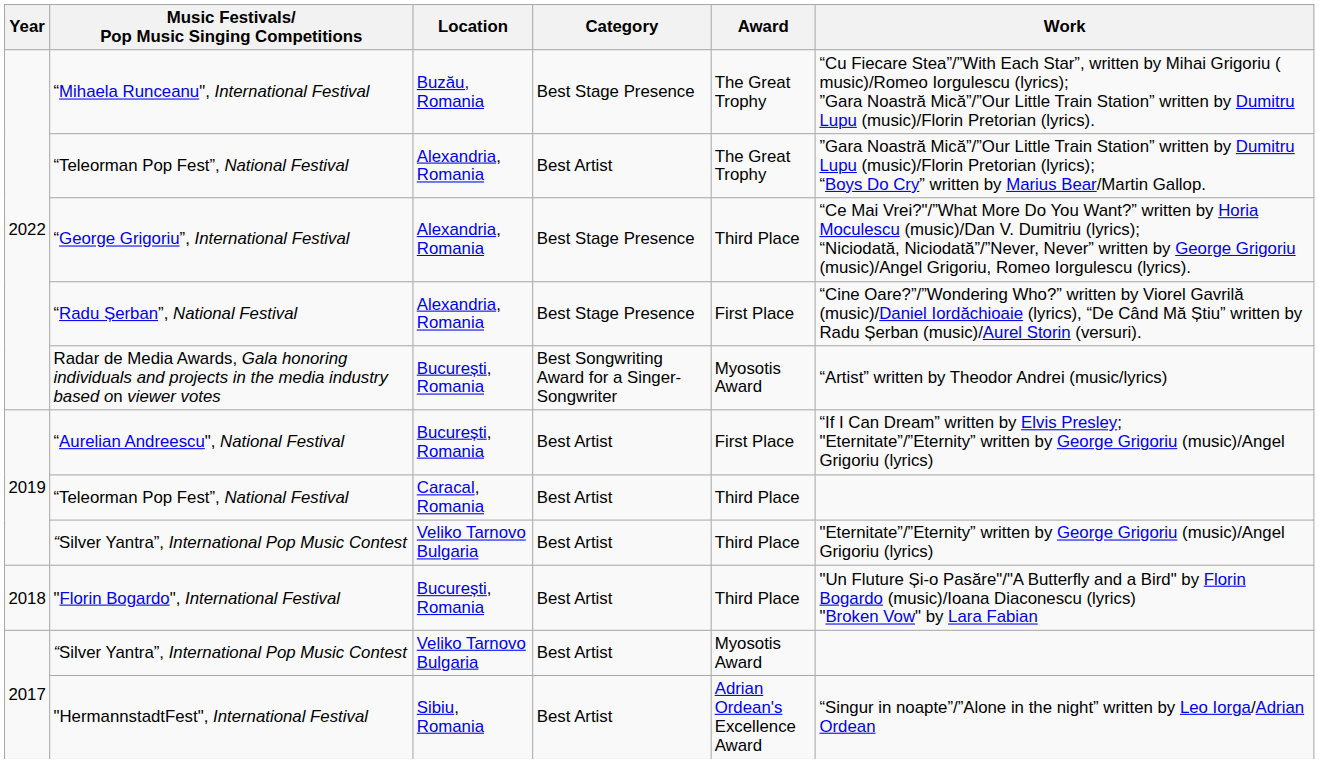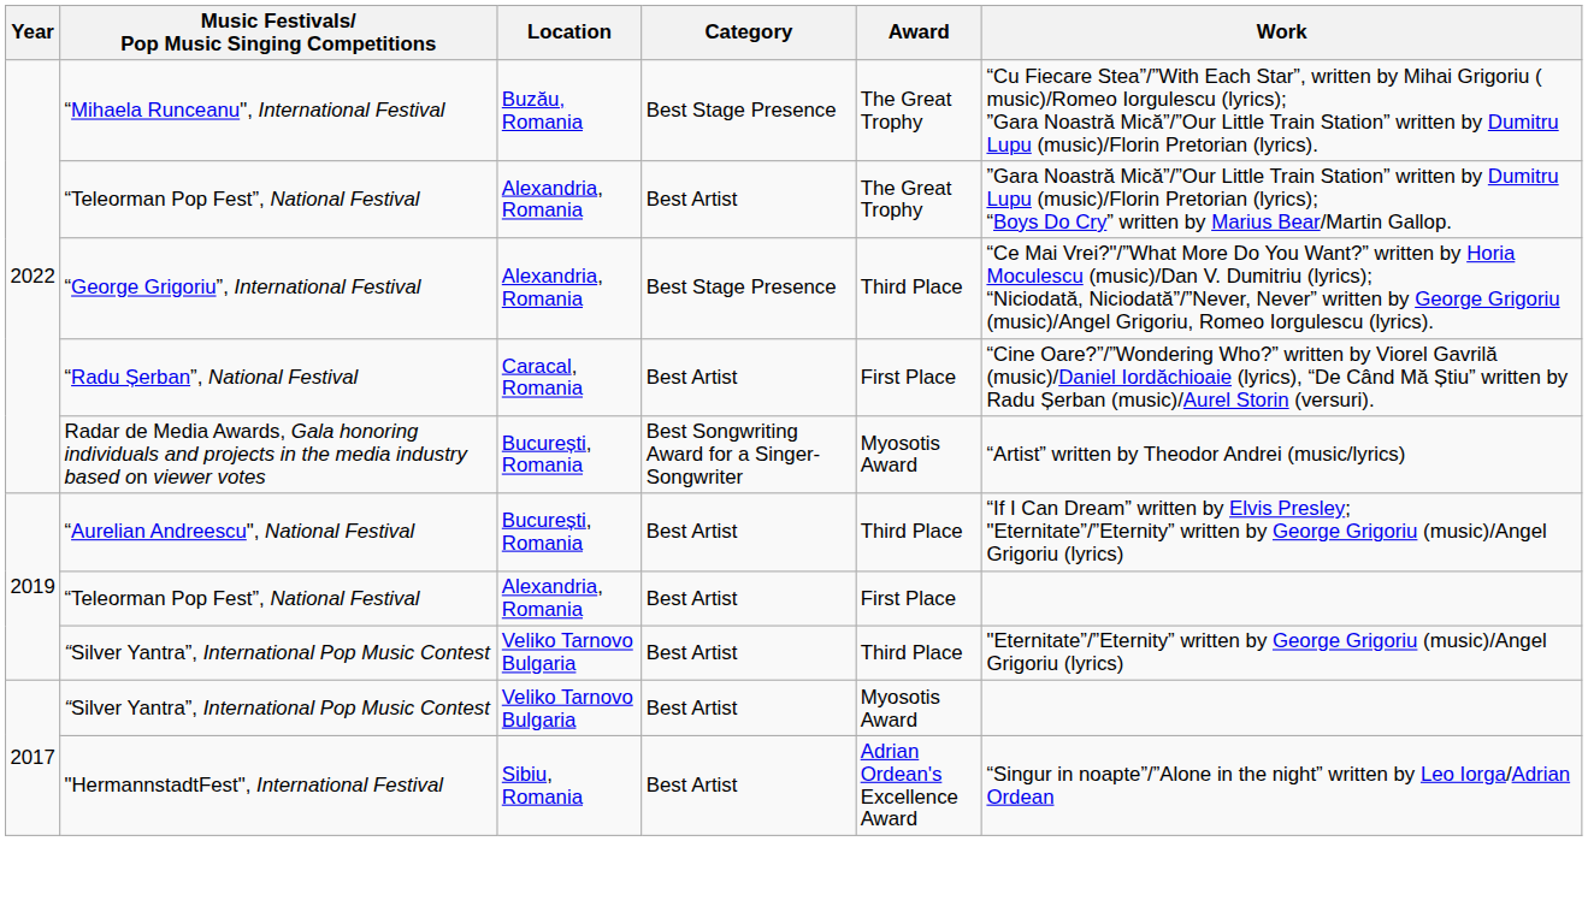“Radu Șerban”, National Festival | Location: Alexandria, Romania -> Caracal, Romania
“Radu Șerban”, National Festival | Category: Best Stage Presence -> Best Artist
“Aurelian Andreescu", National Festival | Award: First Place -> Third Place
2019 / “Teleorman Pop Fest”, National Festival | Location: Caracal, Romania -> Alexandria, Romania
2019 / “Teleorman Pop Fest”, National Festival | Award: Third Place -> First Place
- row: 2018 | "Florin Bogardo", International Festival | București, Romania | Best Artist | Third Place | "Un Fluture Și-o Pasăre"/"A Butterfly and a Bird" by Florin Bogardo (music)/Ioana Diaconescu (lyrics) "Broken Vow" by Lara Fabian
